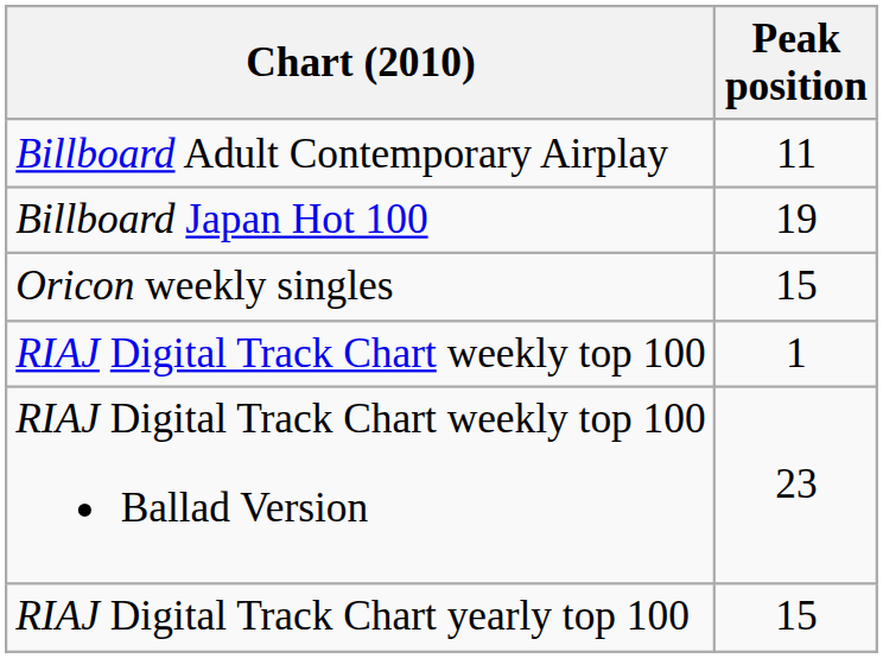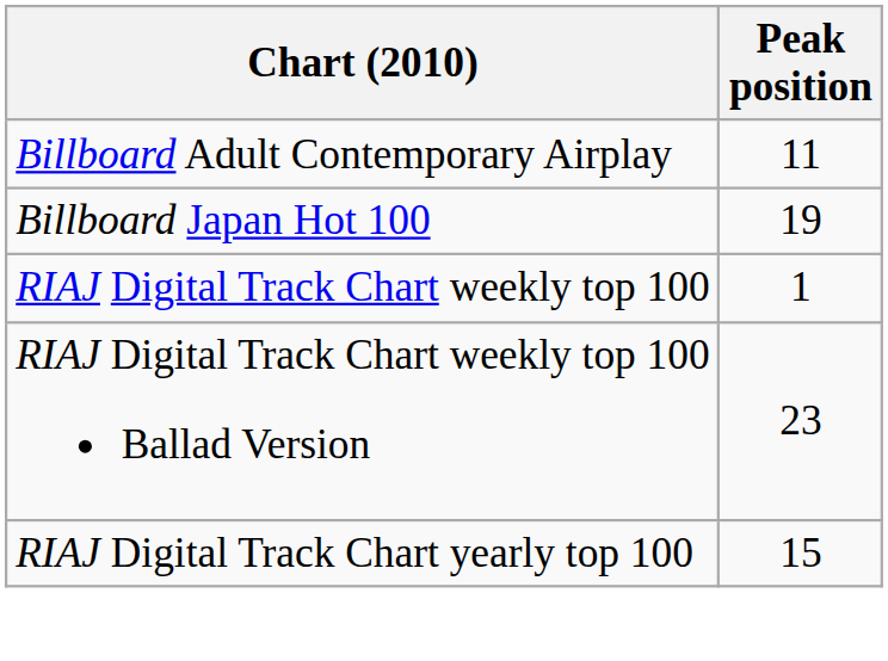- row: Oricon weekly singles | 15
